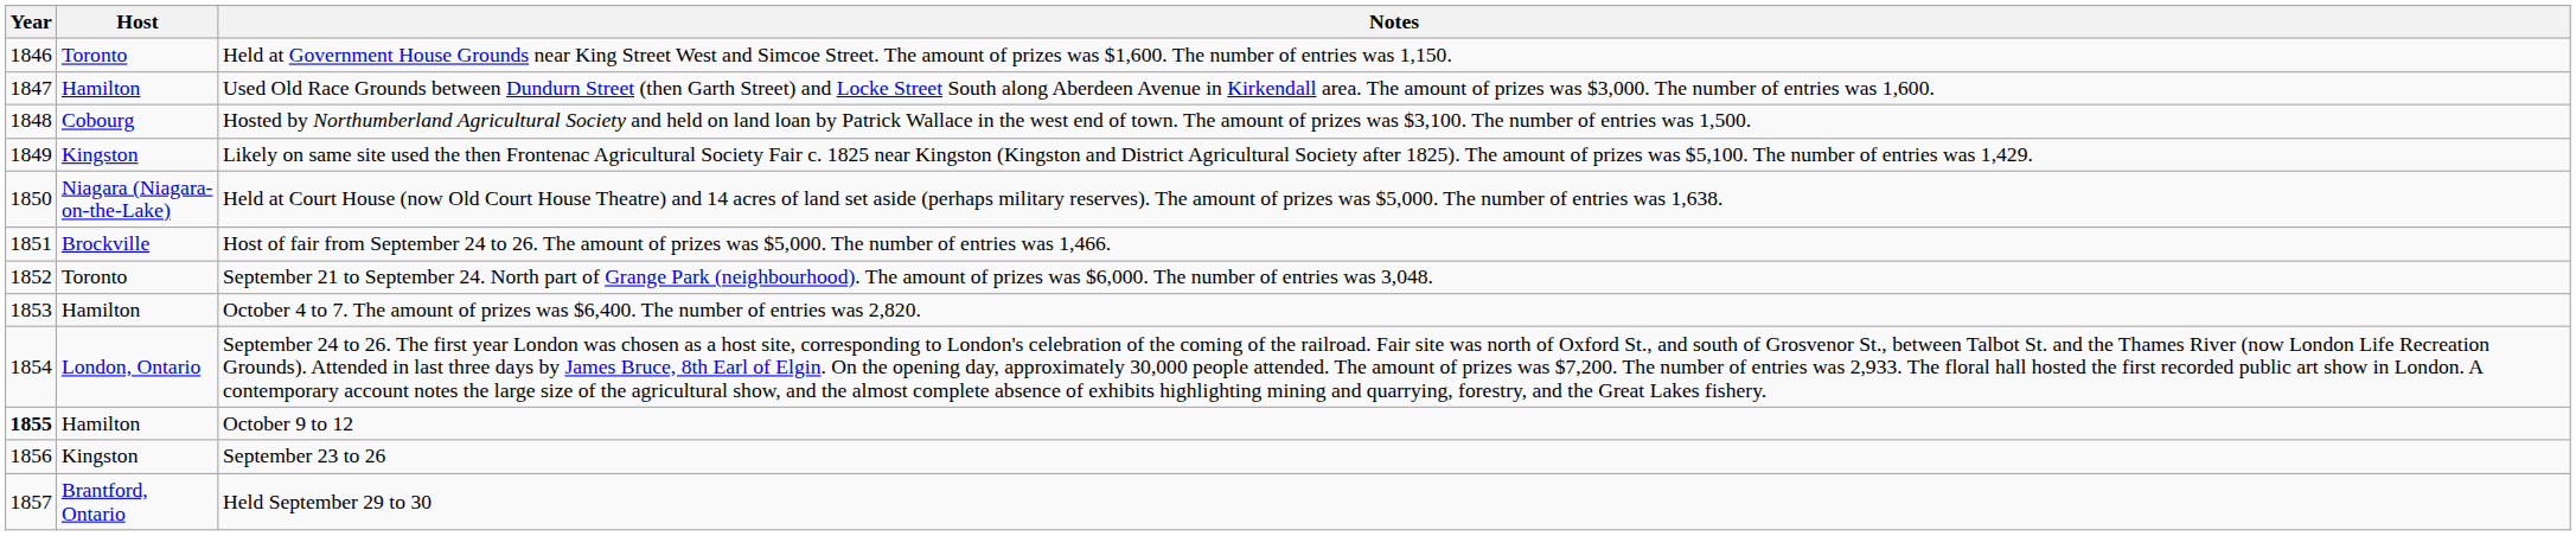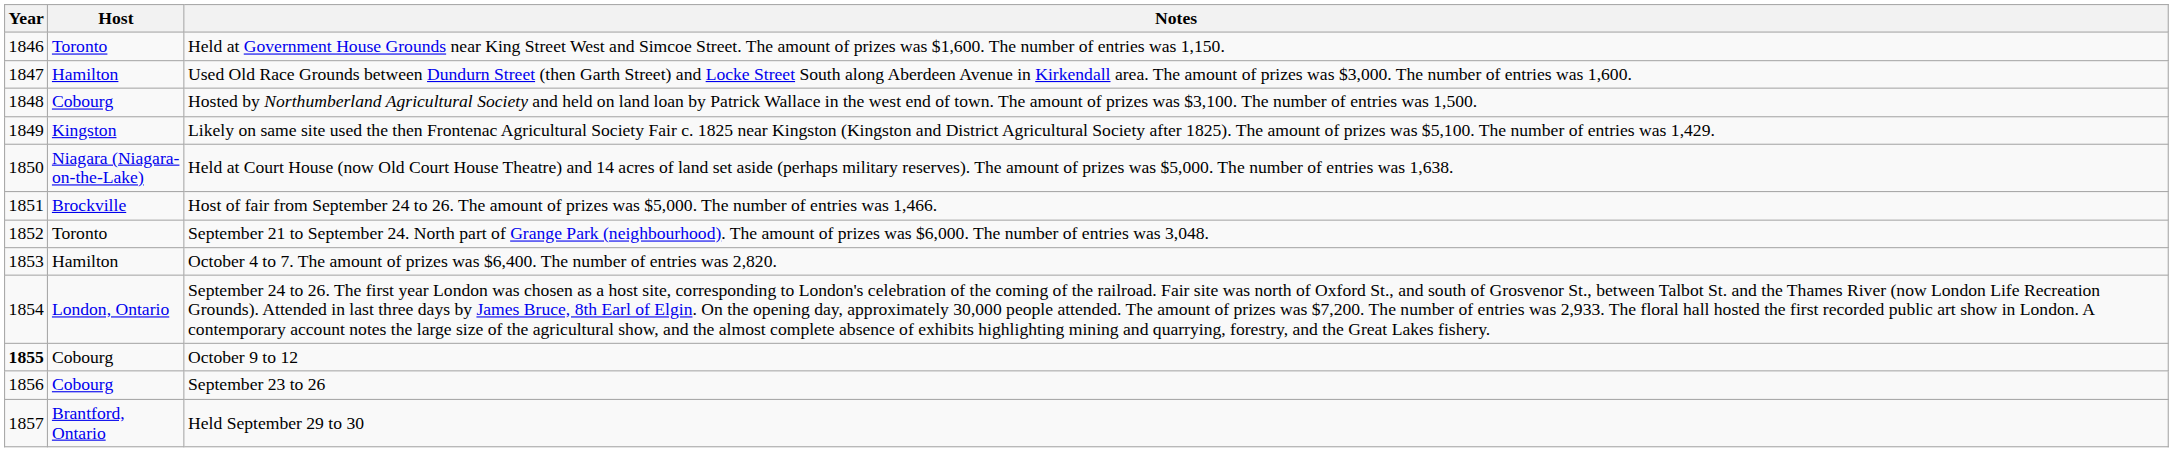October 9 to 12 | Host: Hamilton -> Cobourg
September 23 to 26 | Host: Kingston -> Cobourg
